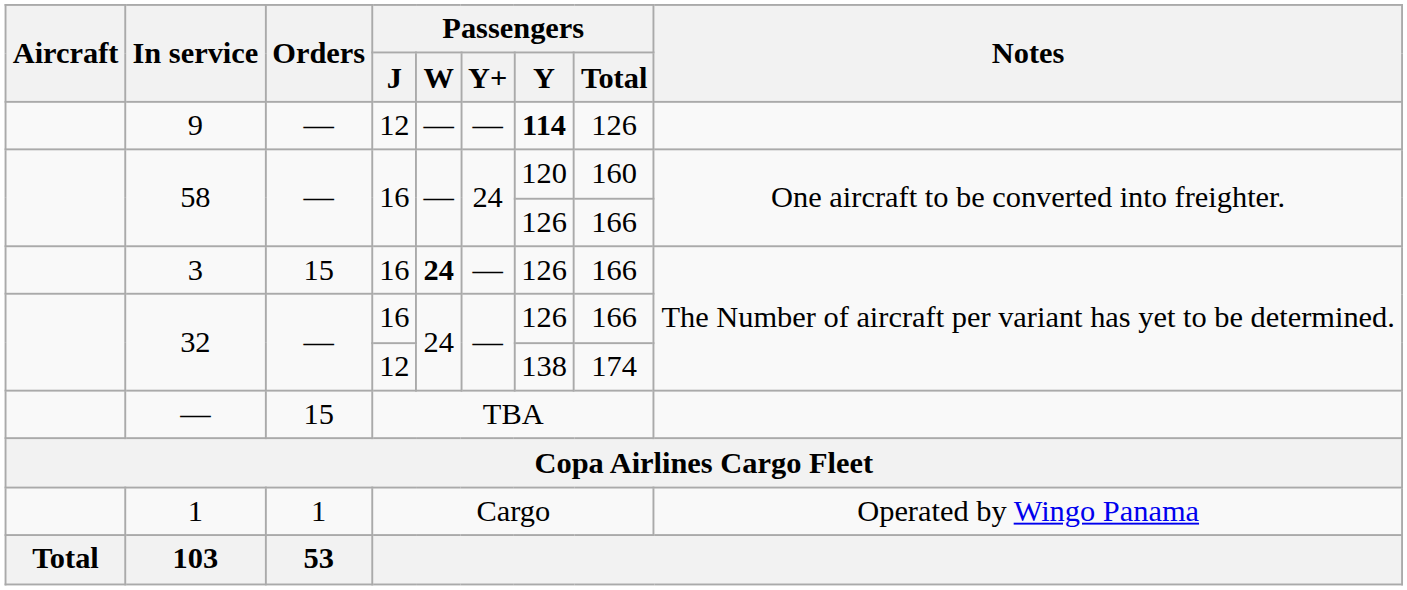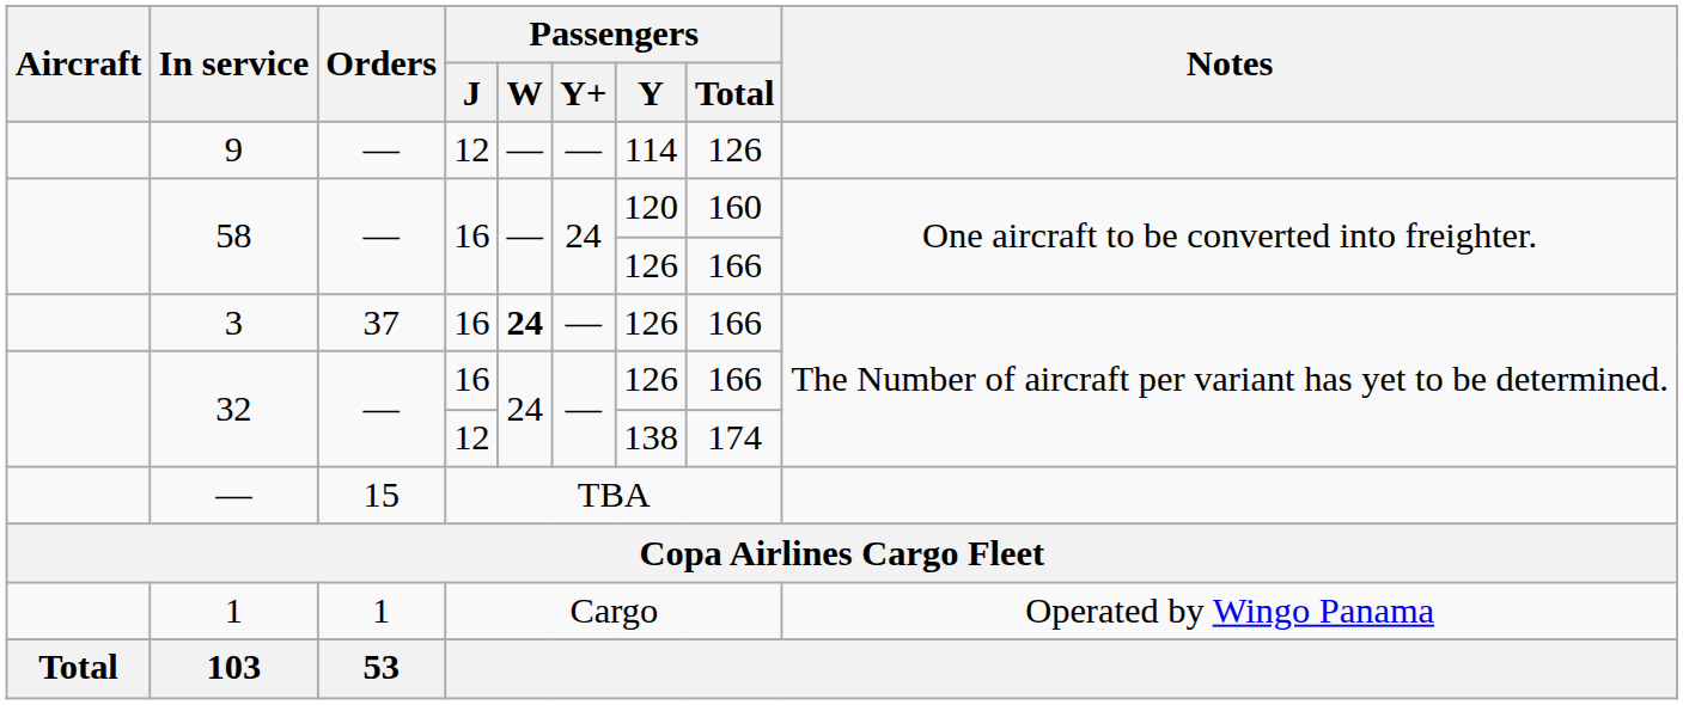9 | Passengers / Y: bold -> normal
3 | Orders: 15 -> 37
